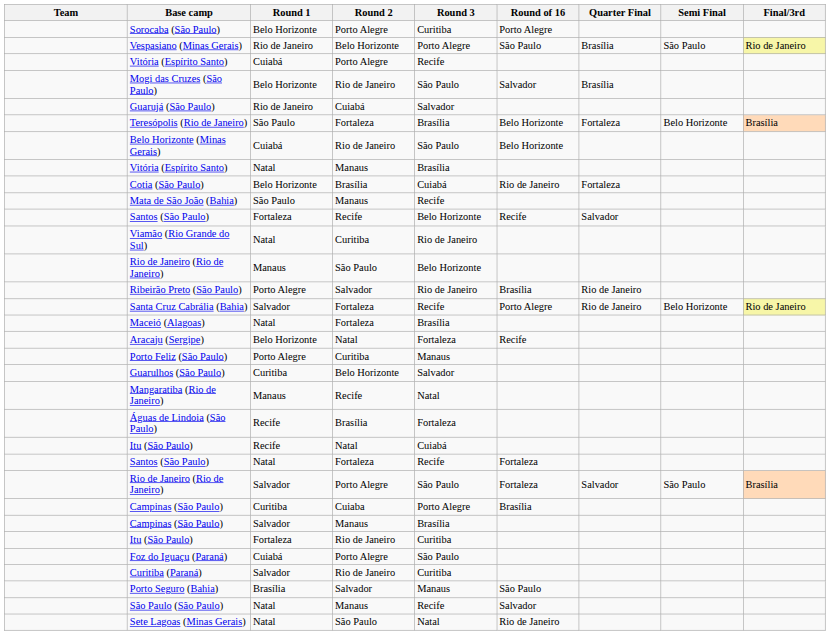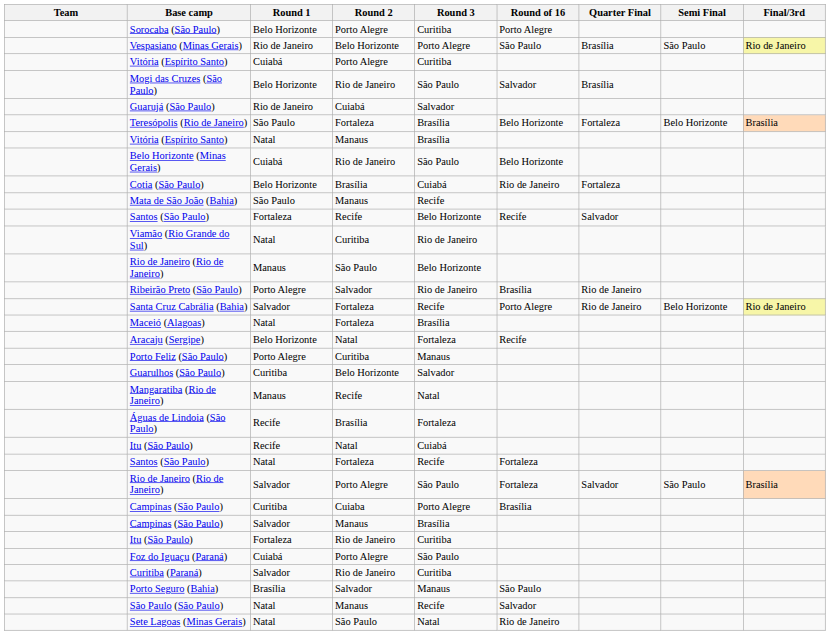Vitória (Espírito Santo) / Porto Alegre | Round 3: Recife -> Curitiba
rows swapped: Vitória (Espírito Santo) / Manaus <-> Belo Horizonte (Minas Gerais)
